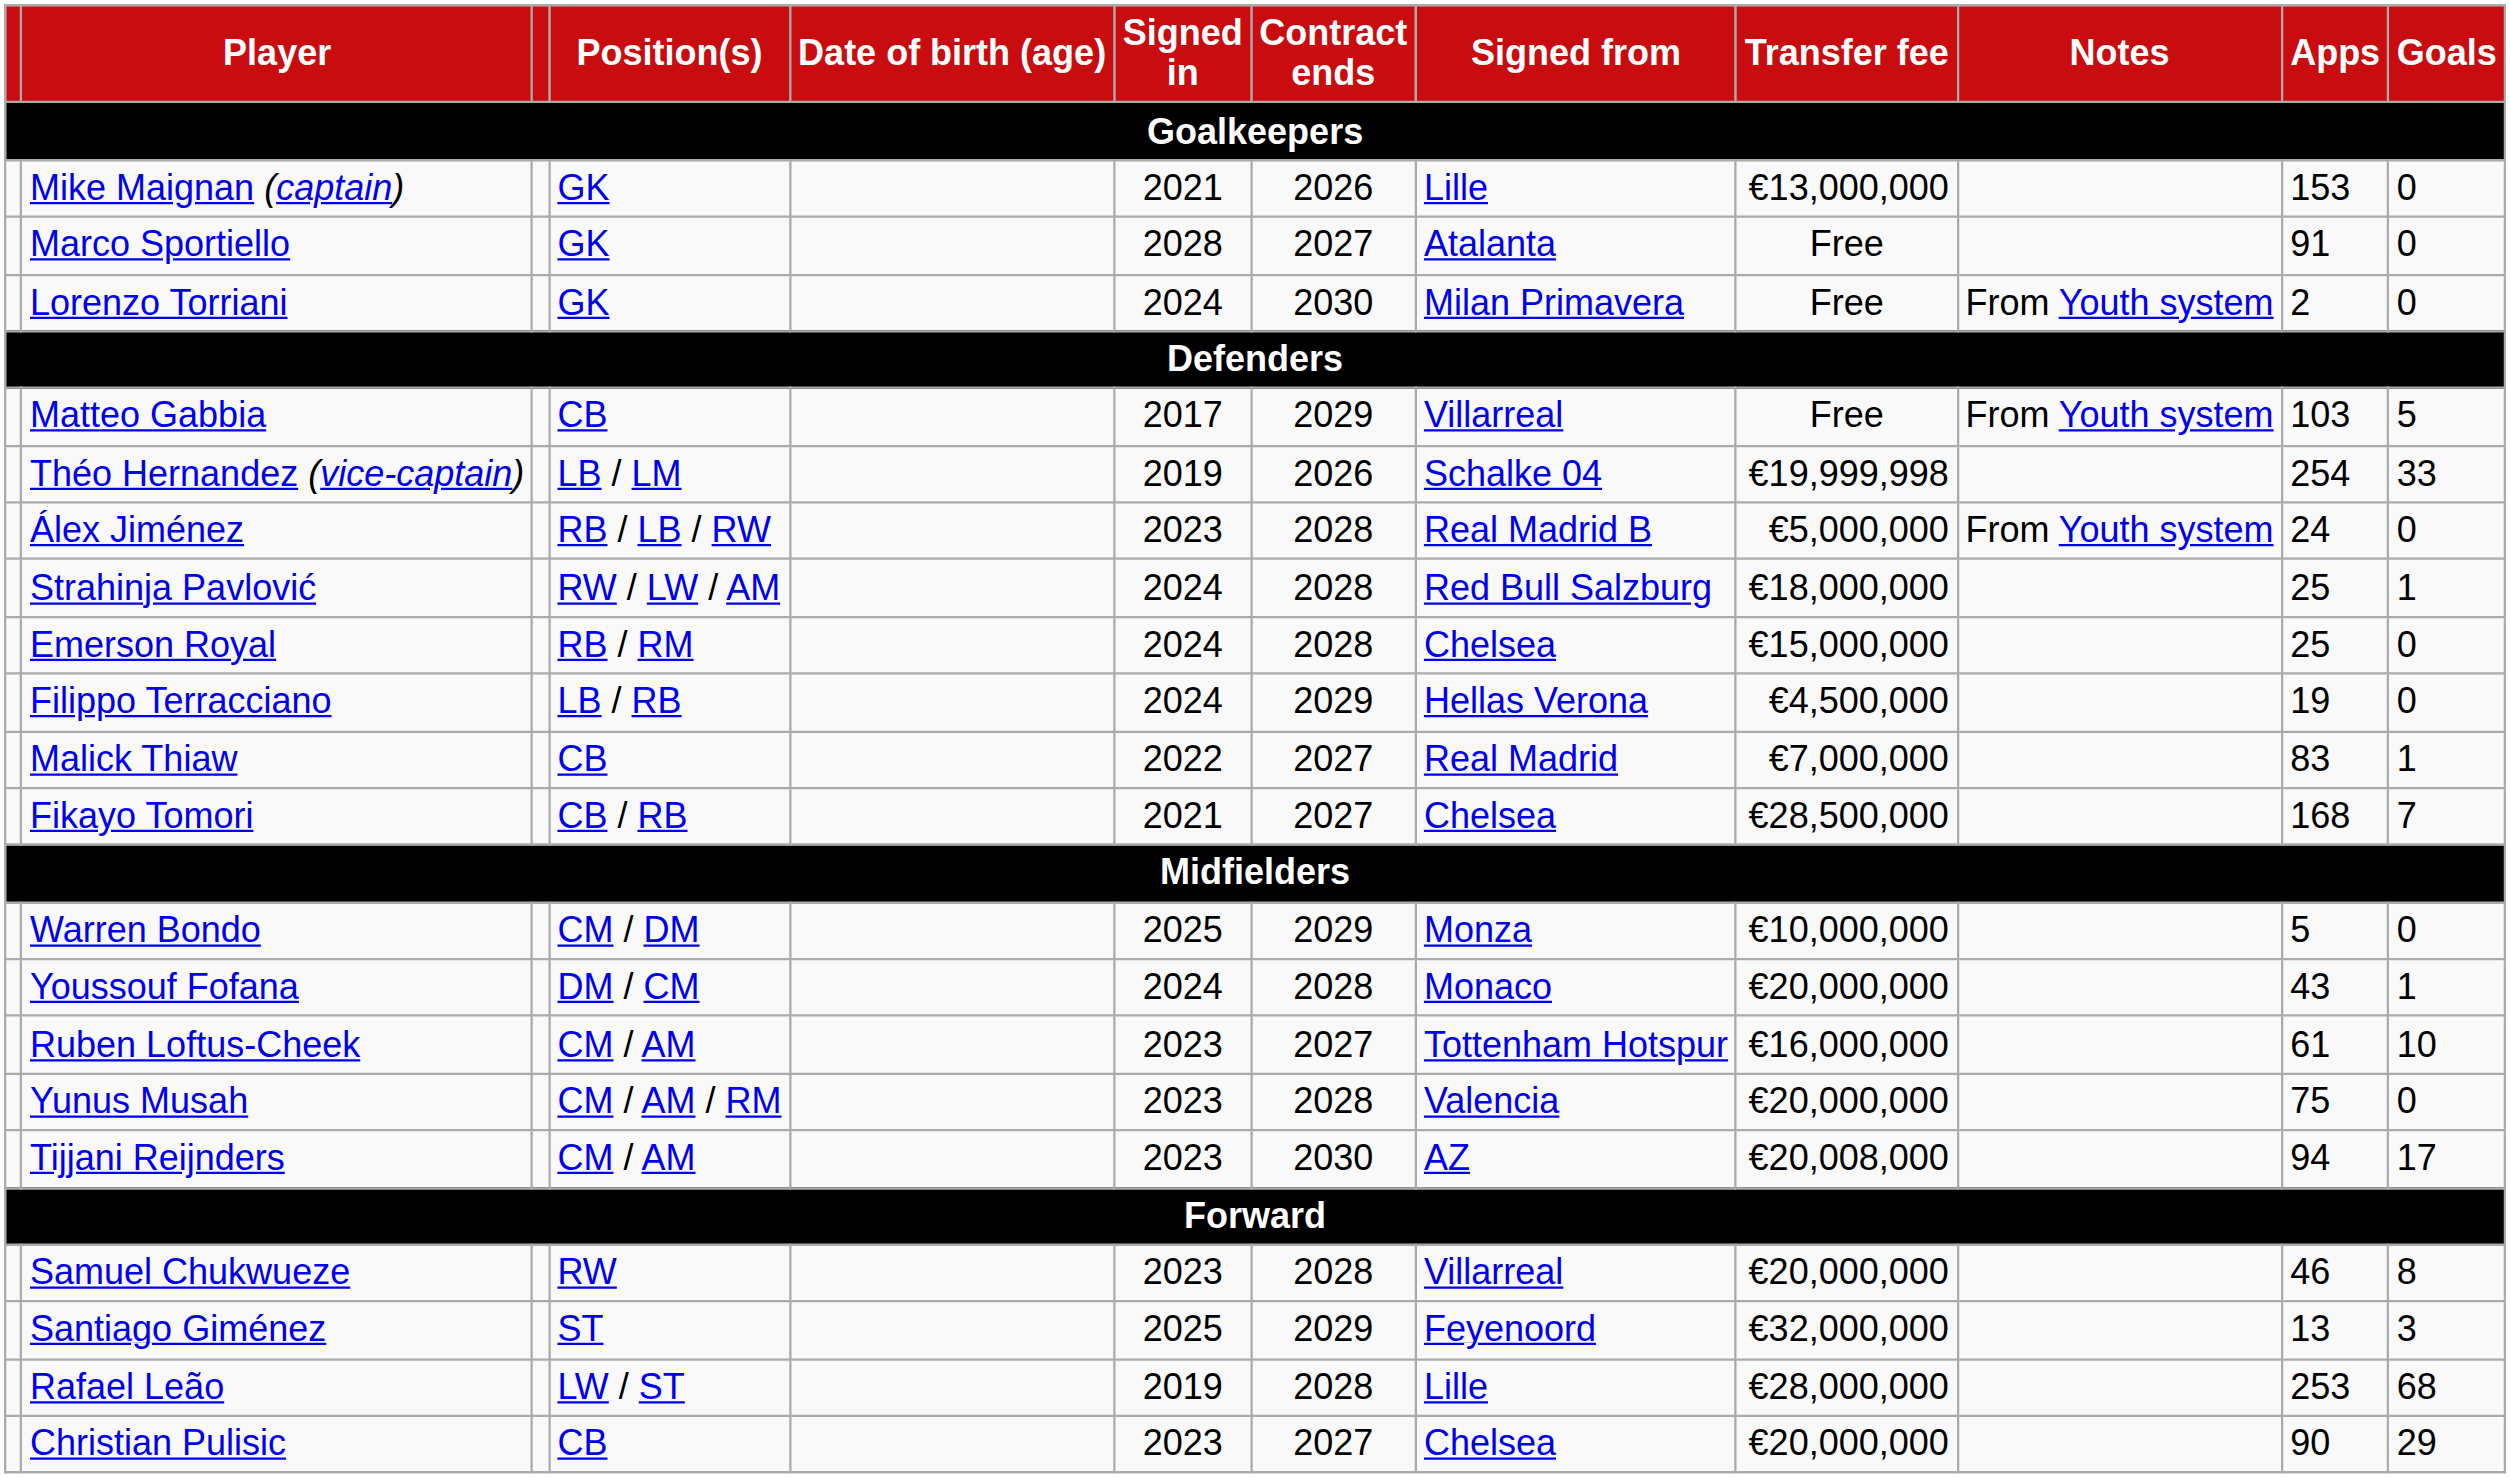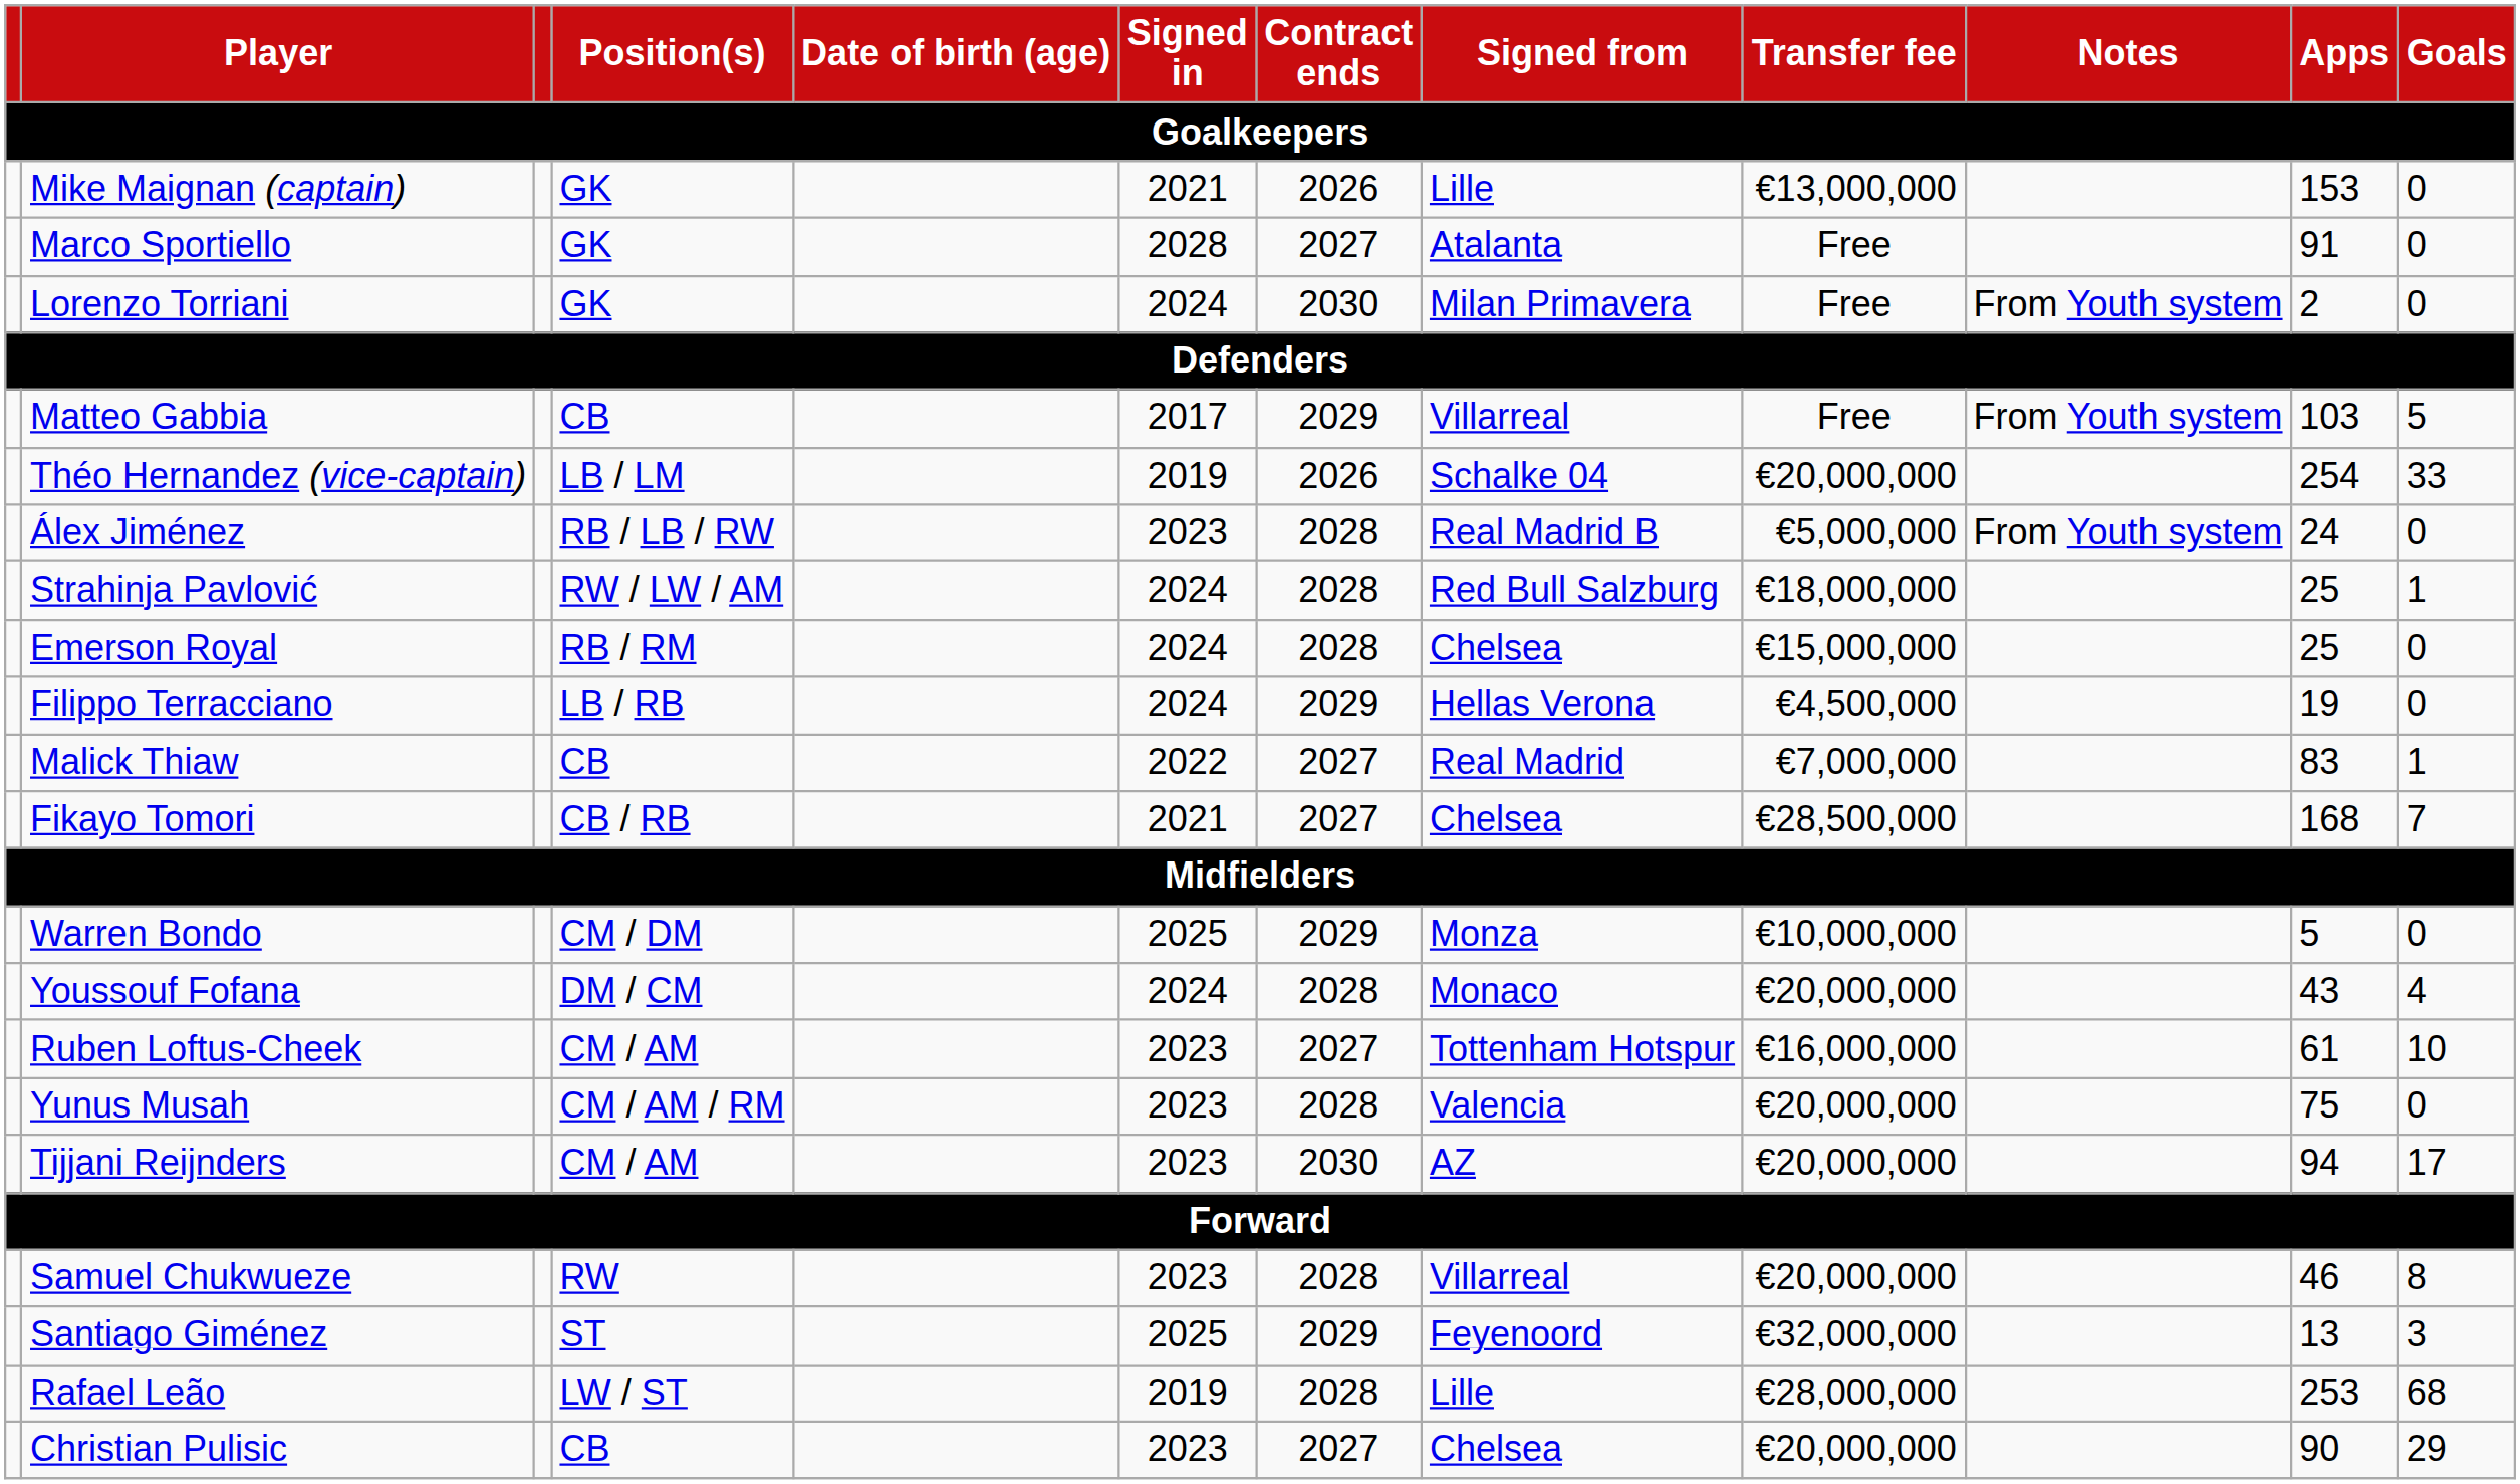Théo Hernandez (vice-captain) | Transfer fee / Goalkeepers: €19,999,998 -> €20,000,000
Youssouf Fofana | Goals / Goalkeepers: 1 -> 4
Tijjani Reijnders | Transfer fee / Goalkeepers: €20,008,000 -> €20,000,000
